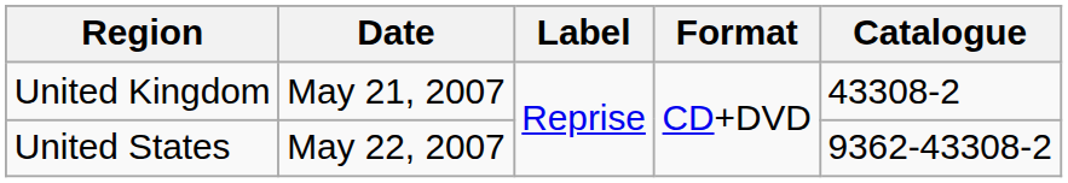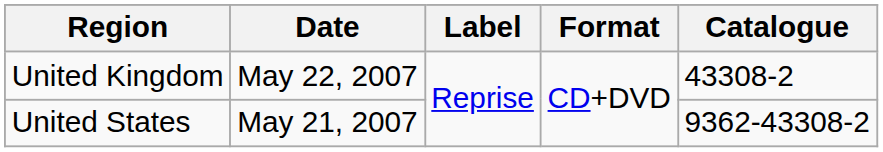United Kingdom | Date: May 21, 2007 -> May 22, 2007
United States | Date: May 22, 2007 -> May 21, 2007
